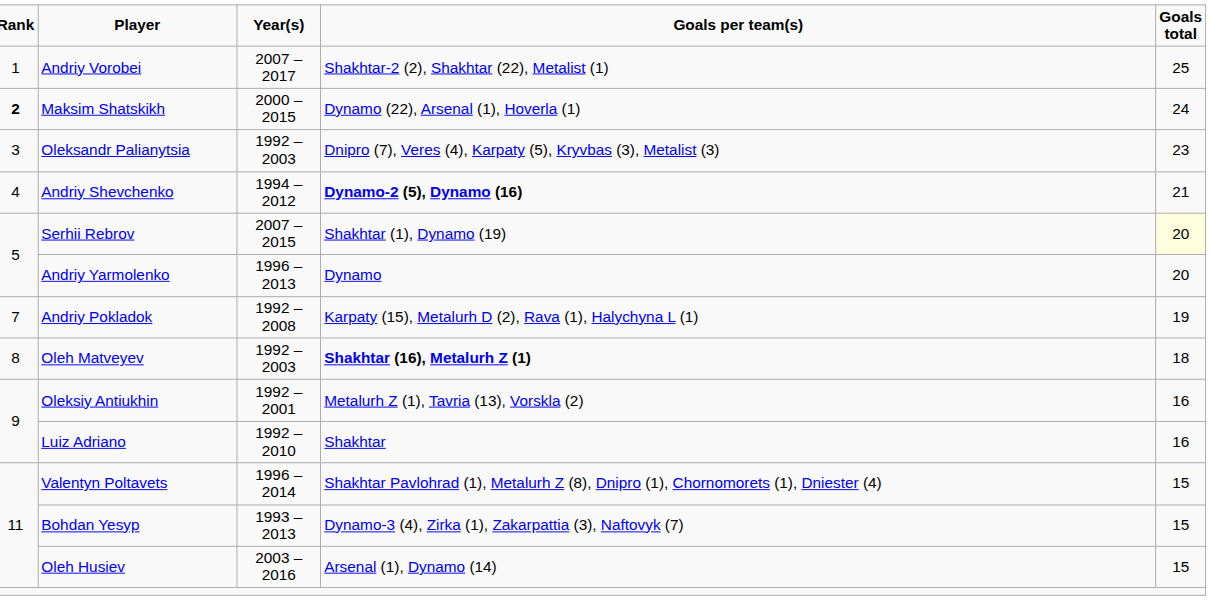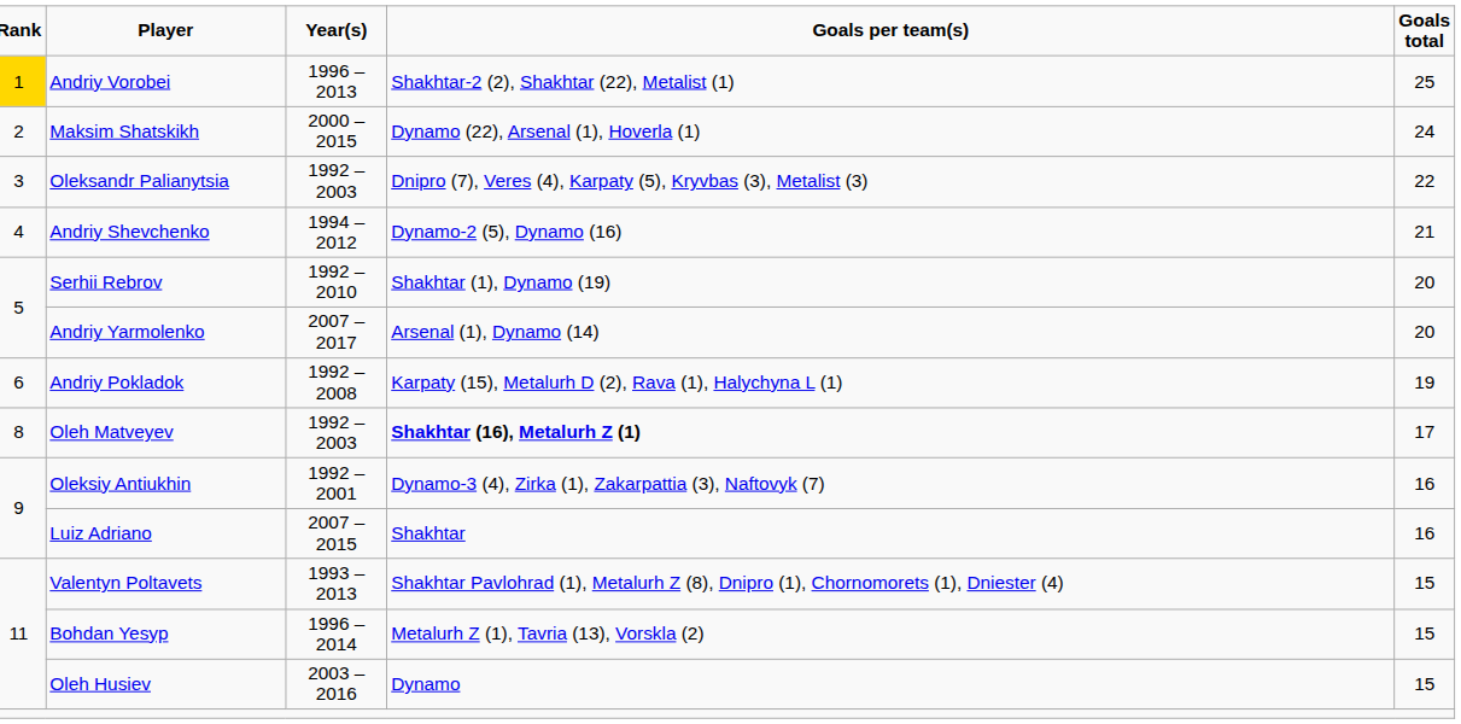Andriy Vorobei | Rank: no background -> gold background
Andriy Vorobei | Year(s): 2007 – 2017 -> 1996 – 2013
Maksim Shatskikh | Rank: bold -> normal
Oleksandr Palianytsia | Goals total: 23 -> 22
Andriy Shevchenko | Goals per team(s): bold -> normal
Serhii Rebrov | Year(s): 2007 – 2015 -> 1992 – 2010
Serhii Rebrov | Goals total: lightyellow background -> no background
Andriy Yarmolenko | Year(s): 1996 – 2013 -> 2007 – 2017
Andriy Yarmolenko | Goals per team(s): Dynamo -> Arsenal (1), Dynamo (14)
Andriy Pokladok | Rank: 7 -> 6
Oleh Matveyev | Goals total: 18 -> 17
Oleksiy Antiukhin | Goals per team(s): Metalurh Z (1), Tavria (13), Vorskla (2) -> Dynamo-3 (4), Zirka (1), Zakarpattia (3), Naftovyk (7)
Luiz Adriano | Year(s): 1992 – 2010 -> 2007 – 2015
Valentyn Poltavets | Year(s): 1996 – 2014 -> 1993 – 2013
Bohdan Yesyp | Year(s): 1993 – 2013 -> 1996 – 2014
Bohdan Yesyp | Goals per team(s): Dynamo-3 (4), Zirka (1), Zakarpattia (3), Naftovyk (7) -> Metalurh Z (1), Tavria (13), Vorskla (2)
Oleh Husiev | Goals per team(s): Arsenal (1), Dynamo (14) -> Dynamo
